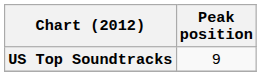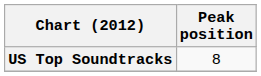US Top Soundtracks | Peak position: 9 -> 8
